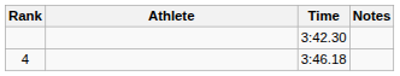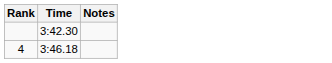- column: Athlete
